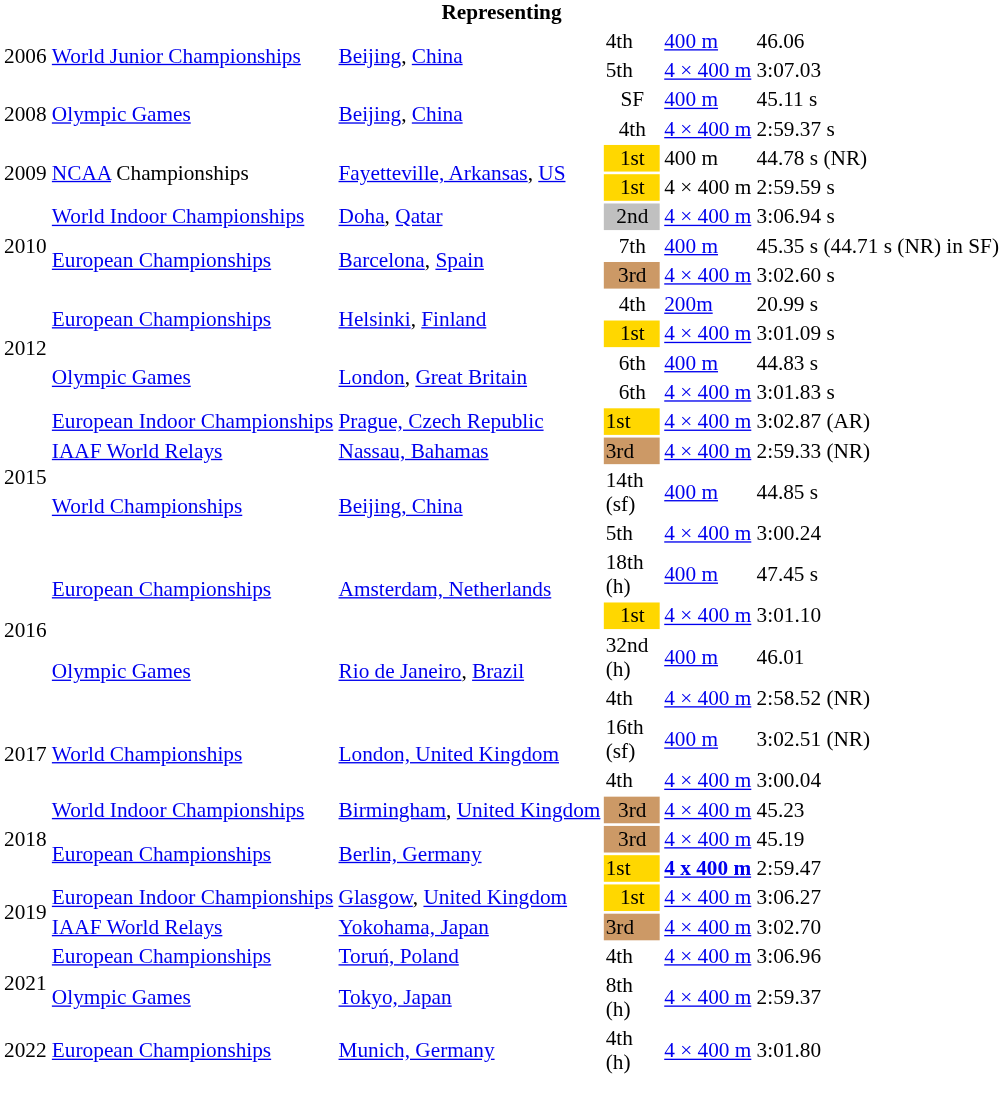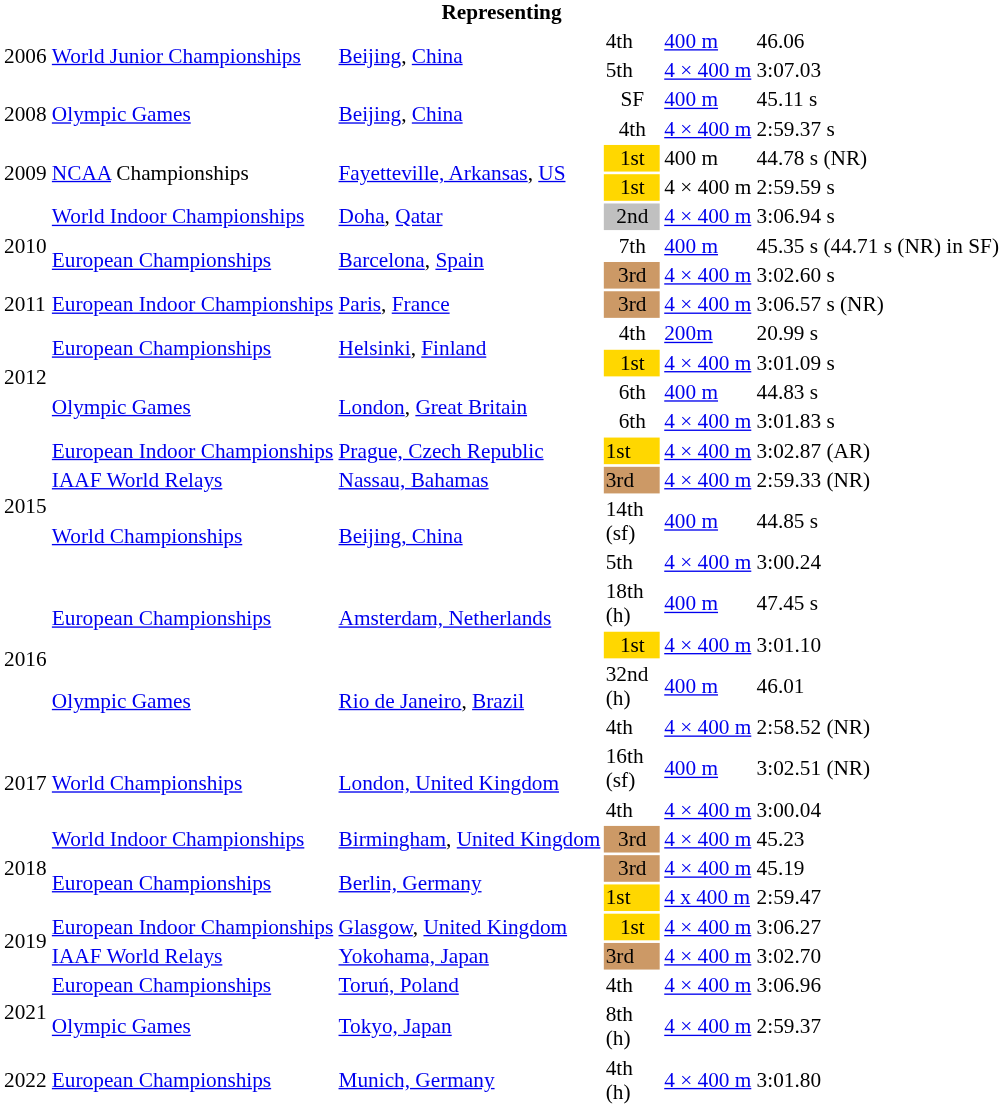+ row: 2011 | European Indoor Championships | Paris, France | 3rd | 4 × 400 m | 3:06.57 s (NR)
Berlin, Germany / 1st | column 5: bold -> normal
